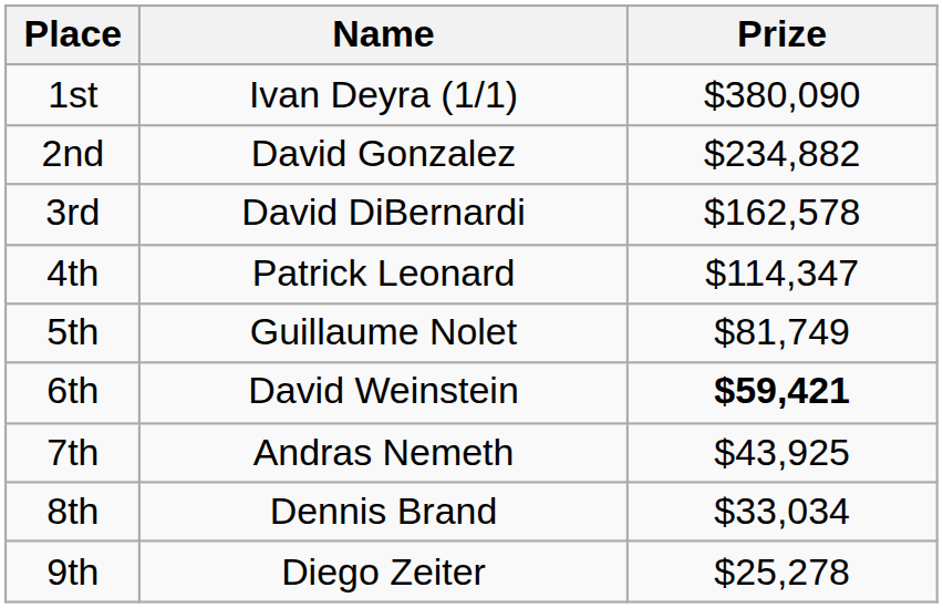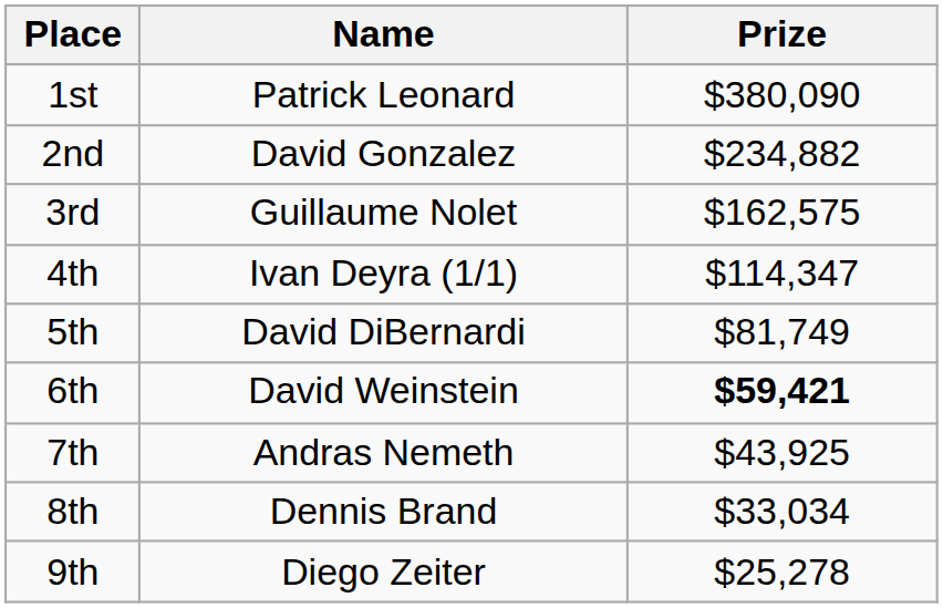1st | Name: Ivan Deyra (1/1) -> Patrick Leonard
3rd | Name: David DiBernardi -> Guillaume Nolet
3rd | Prize: $162,578 -> $162,575
4th | Name: Patrick Leonard -> Ivan Deyra (1/1)
5th | Name: Guillaume Nolet -> David DiBernardi
